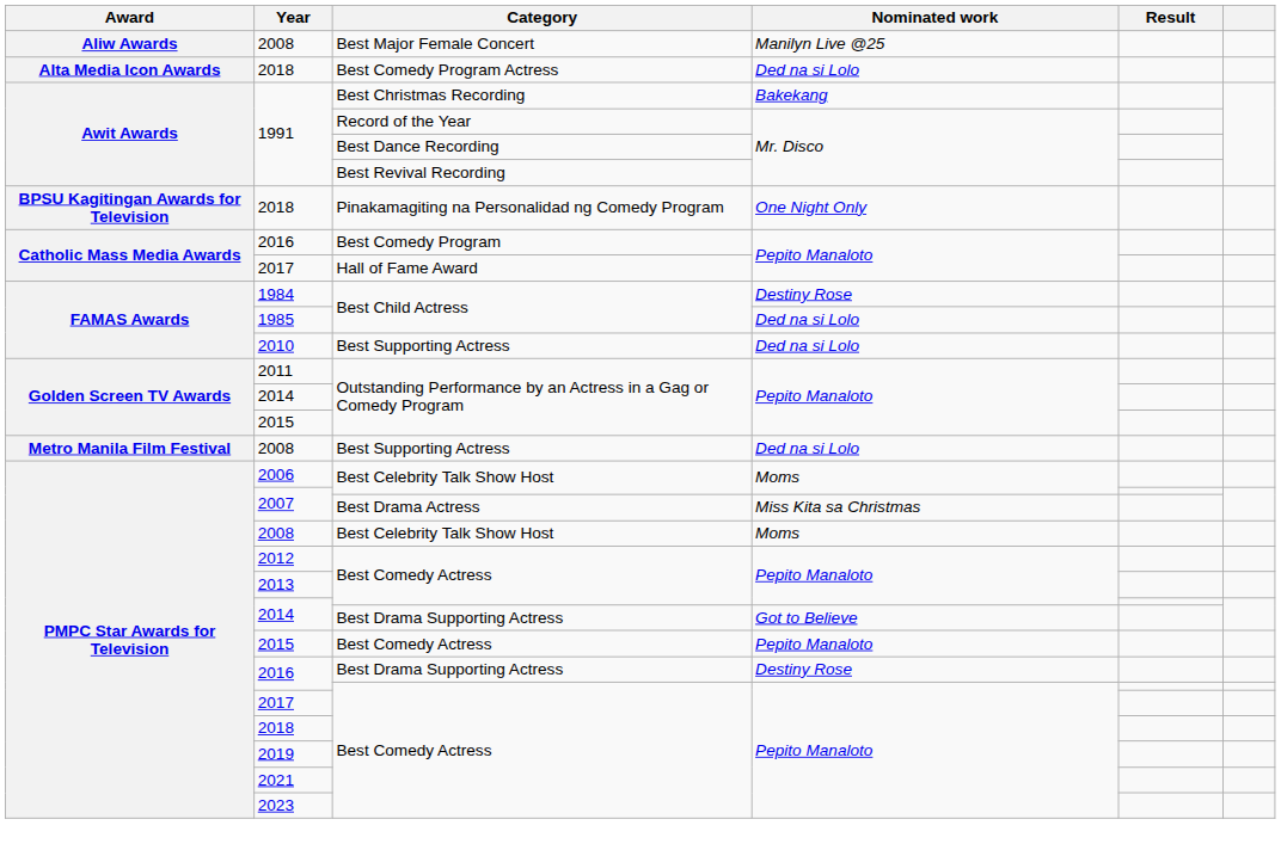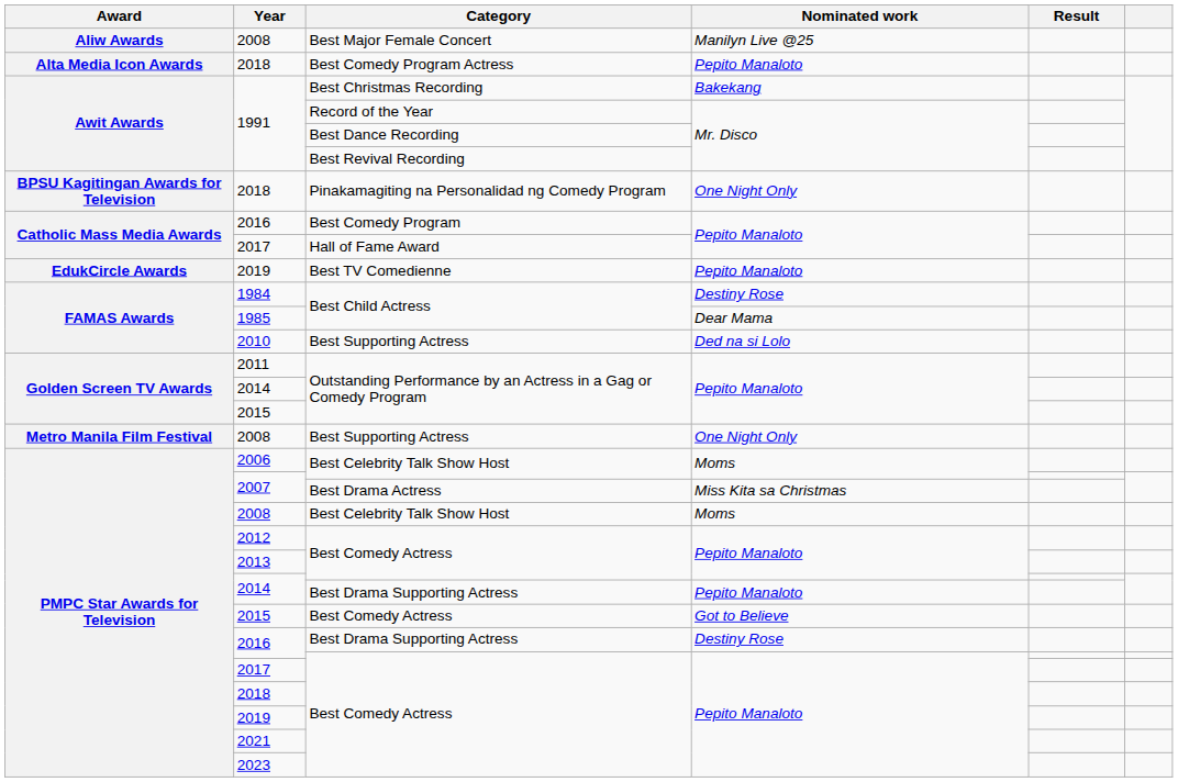2018 / Best Comedy Program Actress | Nominated work: Ded na si Lolo -> Pepito Manaloto
+ row: EdukCircle Awards | 2019 | Best TV Comedienne | Pepito Manaloto
1985 | Nominated work: Ded na si Lolo -> Dear Mama
2008 / Best Supporting Actress | Nominated work: Ded na si Lolo -> One Night Only
2014 / Best Drama Supporting Actress | Nominated work: Got to Believe -> Pepito Manaloto
2015 / Best Comedy Actress | Nominated work: Pepito Manaloto -> Got to Believe
